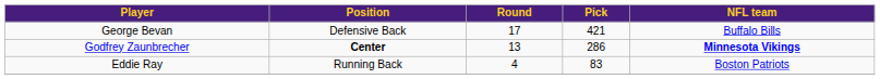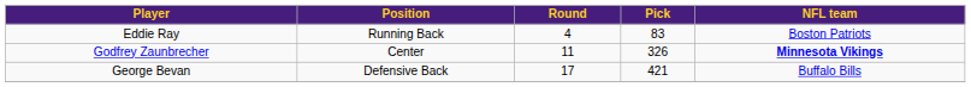rows swapped: Eddie Ray <-> George Bevan
Godfrey Zaunbrecher | Position: bold -> normal
Godfrey Zaunbrecher | Round: 13 -> 11
Godfrey Zaunbrecher | Pick: 286 -> 326
